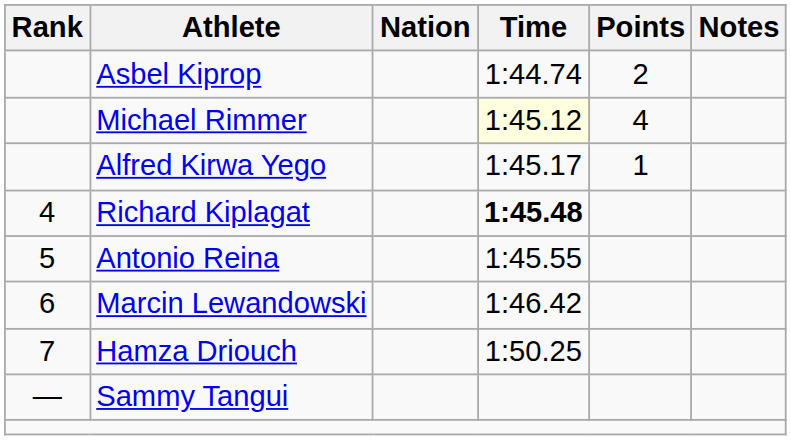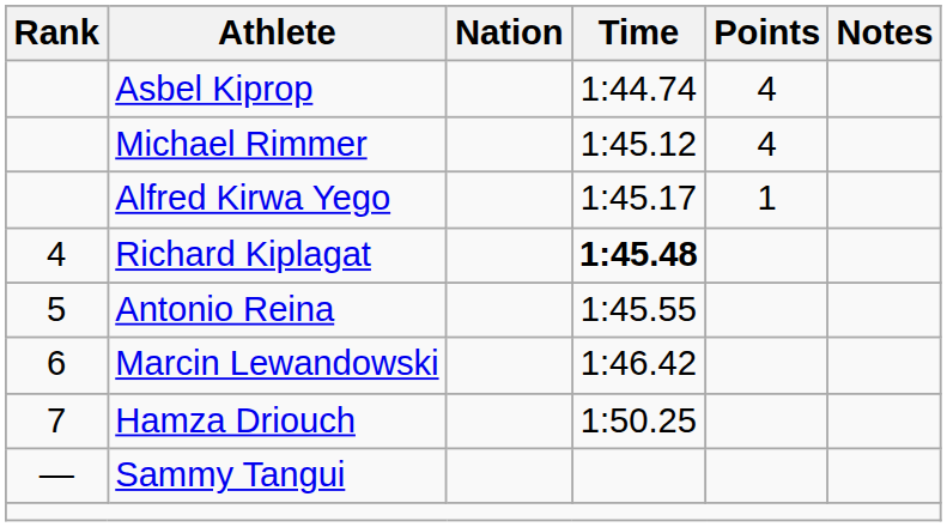Asbel Kiprop | Points: 2 -> 4
Michael Rimmer | Time: lightyellow background -> no background
